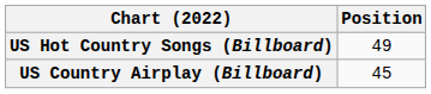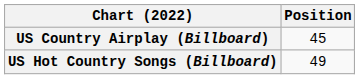rows swapped: US Country Airplay (Billboard) <-> US Hot Country Songs (Billboard)
